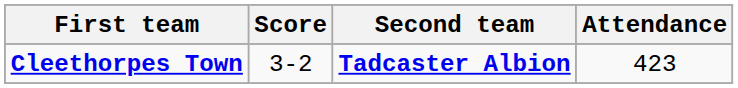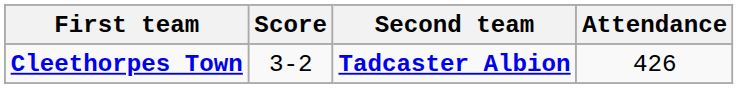Cleethorpes Town | Attendance: 423 -> 426
